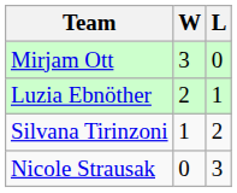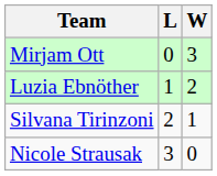columns swapped: W <-> L
